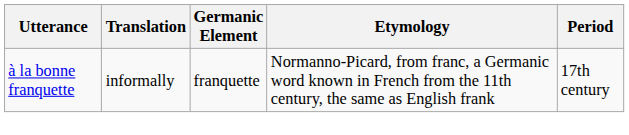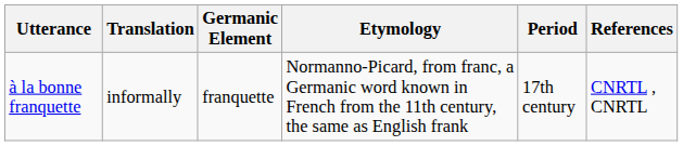+ column: References | CNRTL , CNRTL
